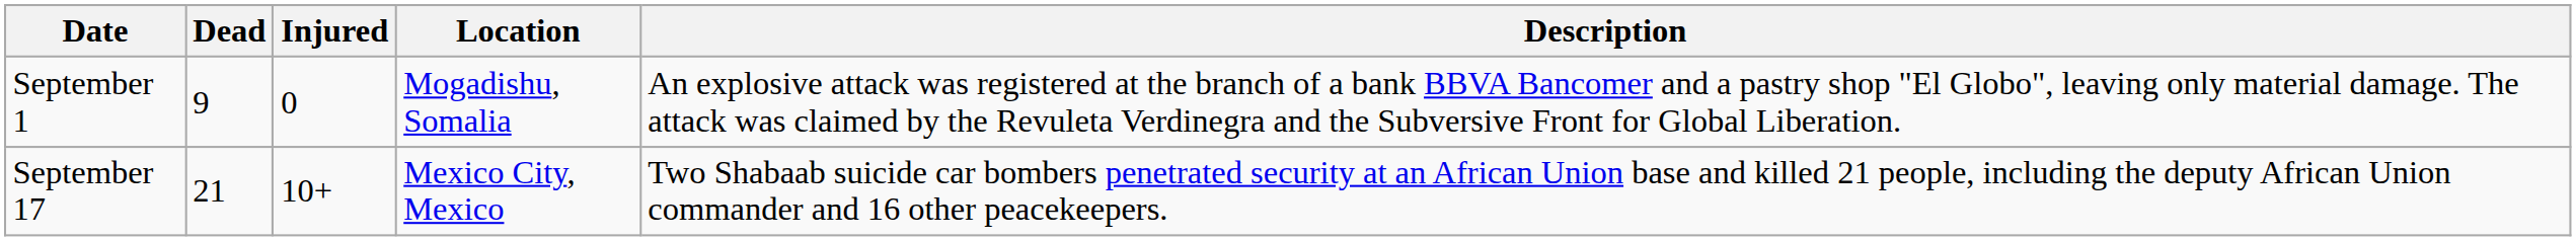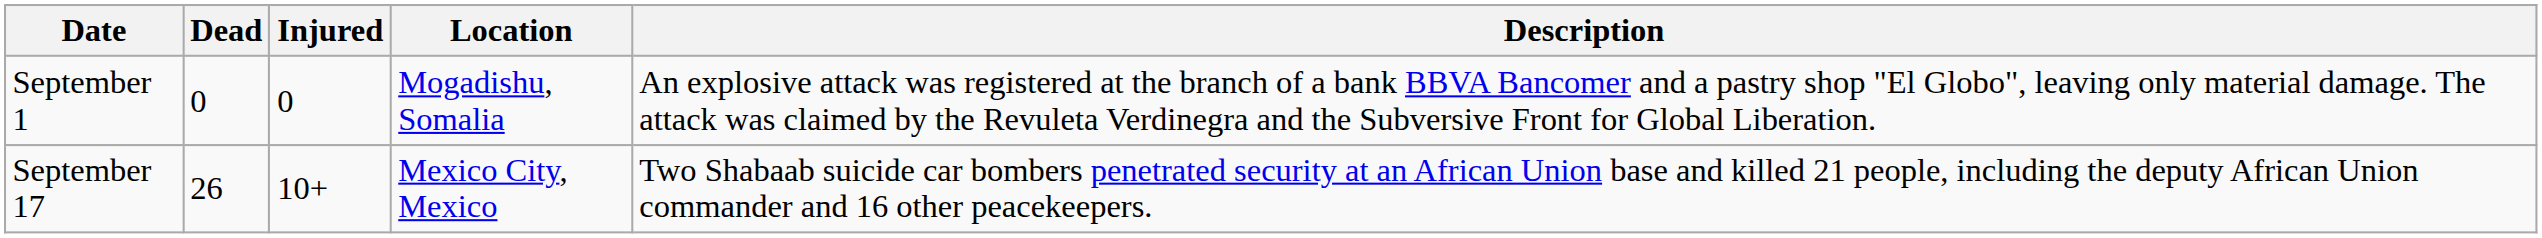September 1 | Dead: 9 -> 0
September 17 | Dead: 21 -> 26
